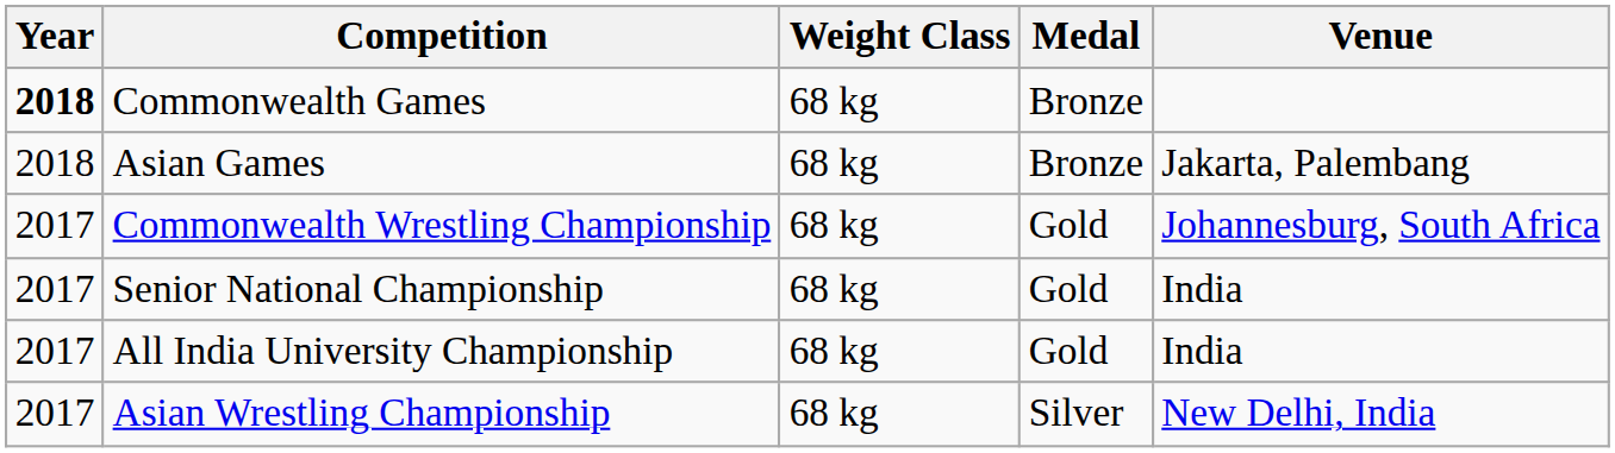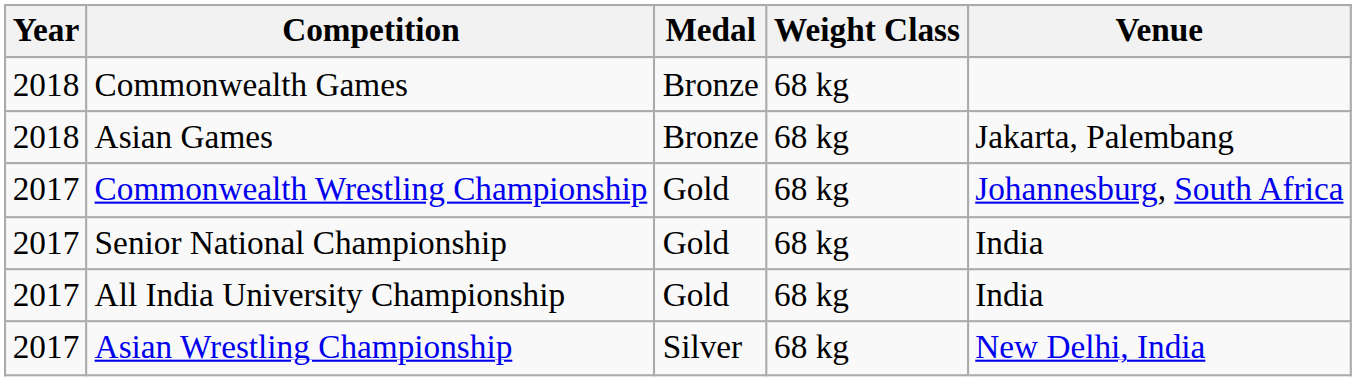columns swapped: Weight Class <-> Medal
Commonwealth Games | Year: bold -> normal
